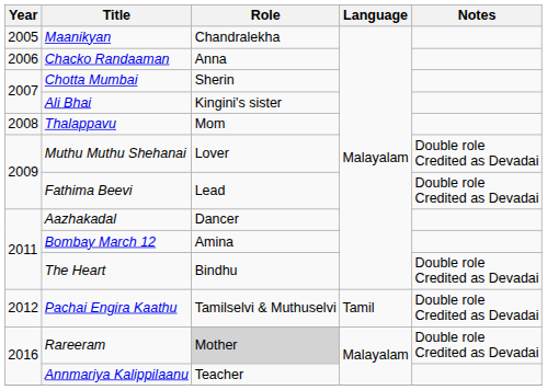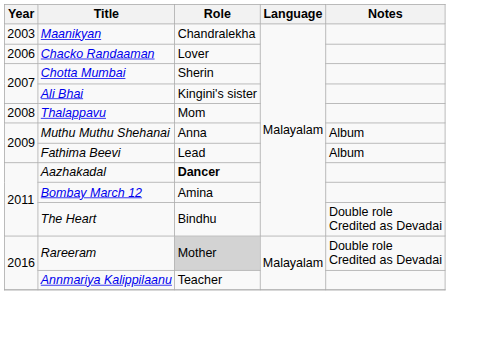Maanikyan | Year: 2005 -> 2003
Chacko Randaaman | Role: Anna -> Lover
Muthu Muthu Shehanai | Role: Lover -> Anna
Muthu Muthu Shehanai | Notes: Double role Credited as Devadai -> Album
Fathima Beevi | Notes: Double role Credited as Devadai -> Album
Aazhakadal | Role: normal -> bold
- row: 2012 | Pachai Engira Kaathu | Tamilselvi & Muthuselvi | Tamil | Double role Credited as Devadai
